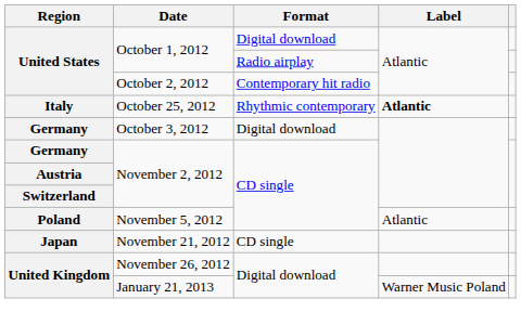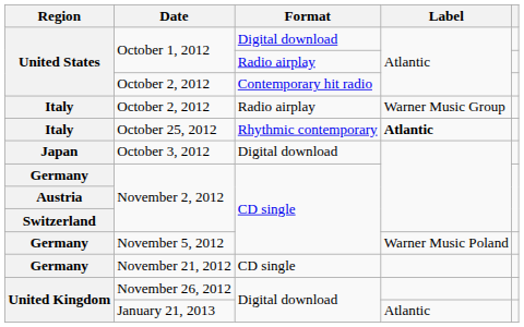+ row: Italy | October 2, 2012 | Radio airplay | Warner Music Group
October 3, 2012 | Region: Germany -> Japan
November 5, 2012 | Region: Poland -> Germany
November 5, 2012 | Label: Atlantic -> Warner Music Poland
November 21, 2012 | Region: Japan -> Germany
January 21, 2013 | Label: Warner Music Poland -> Atlantic
